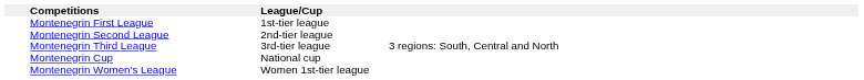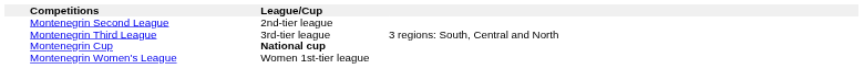- row: Montenegrin First League | 1st-tier league
Montenegrin Cup | League/Cup: normal -> bold
